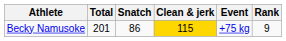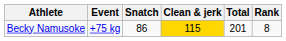columns swapped: Event <-> Total
Becky Namusoke | Rank: 9 -> 8
